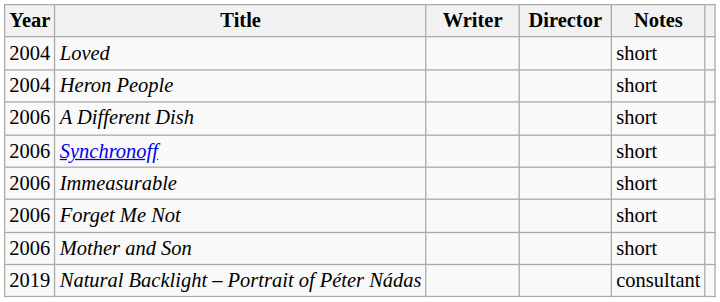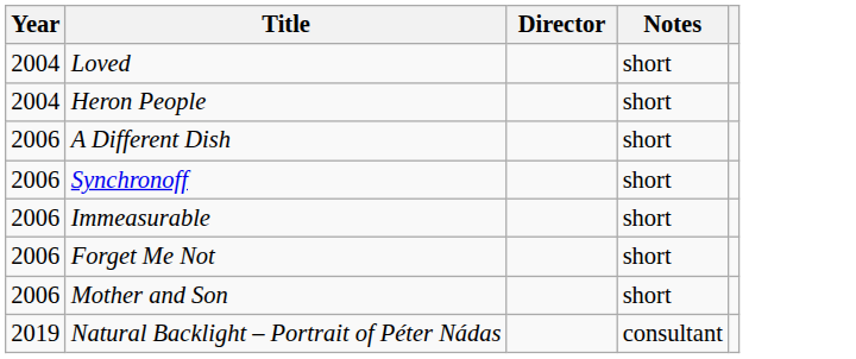- column: Writer
